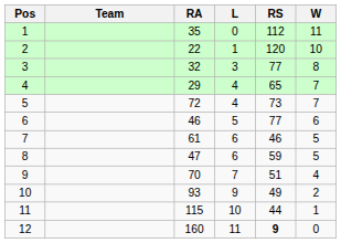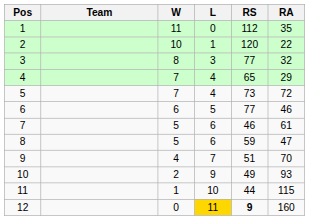columns swapped: W <-> RA
12 | L: no background -> gold background
